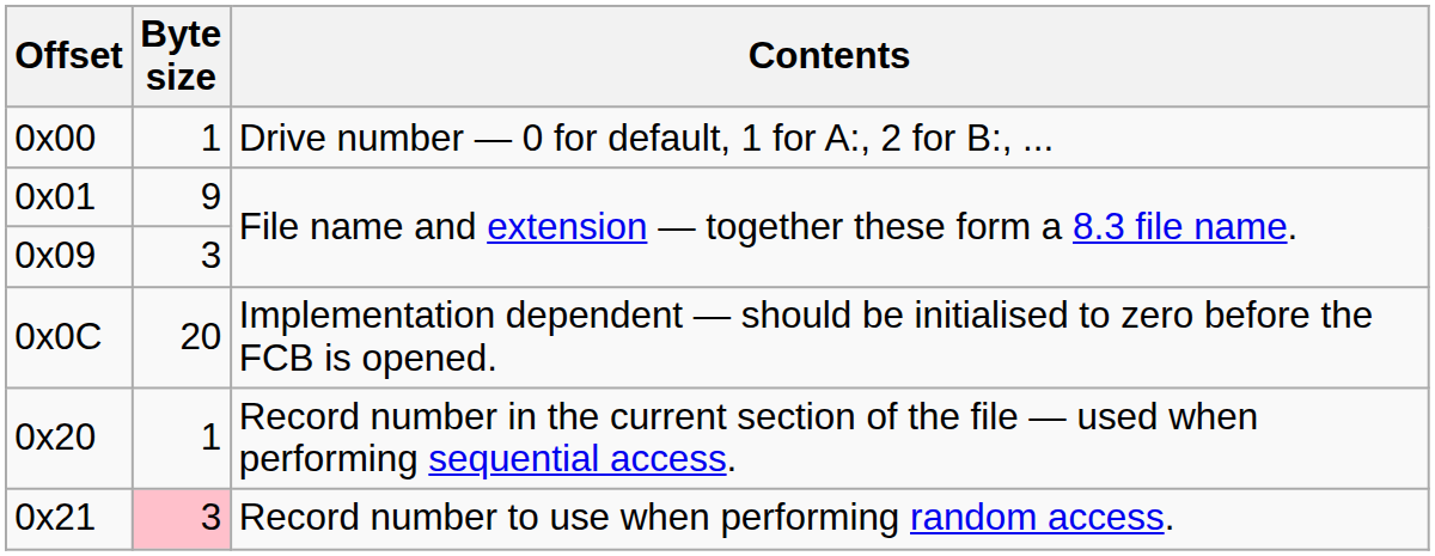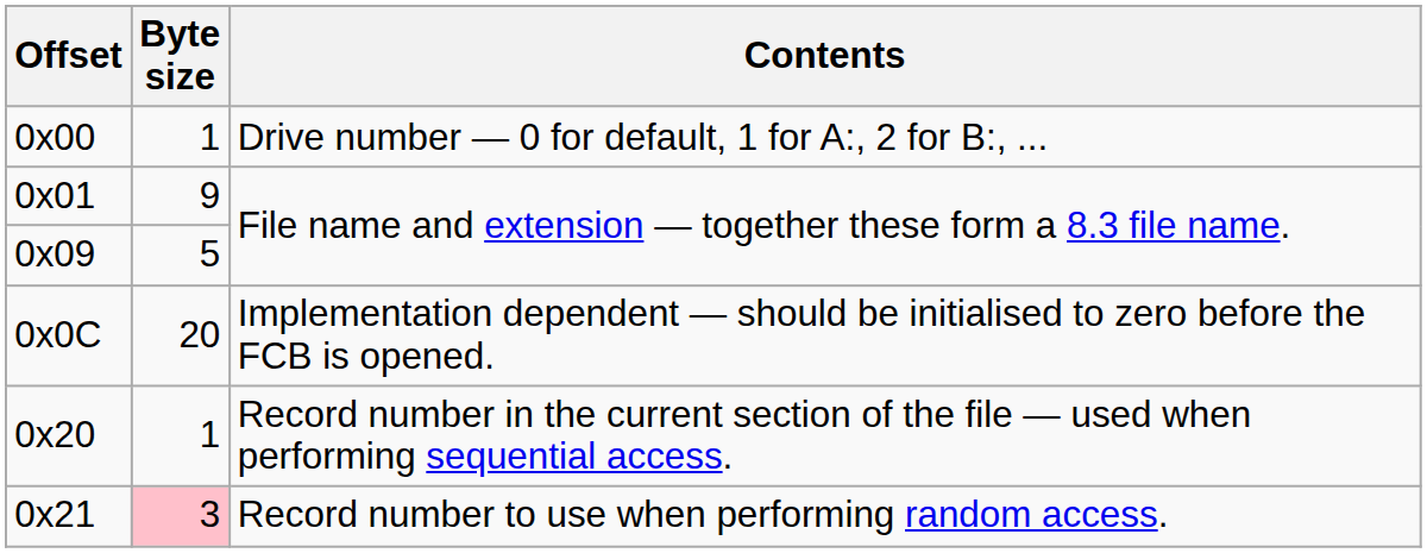0x09 | Byte size: 3 -> 5
